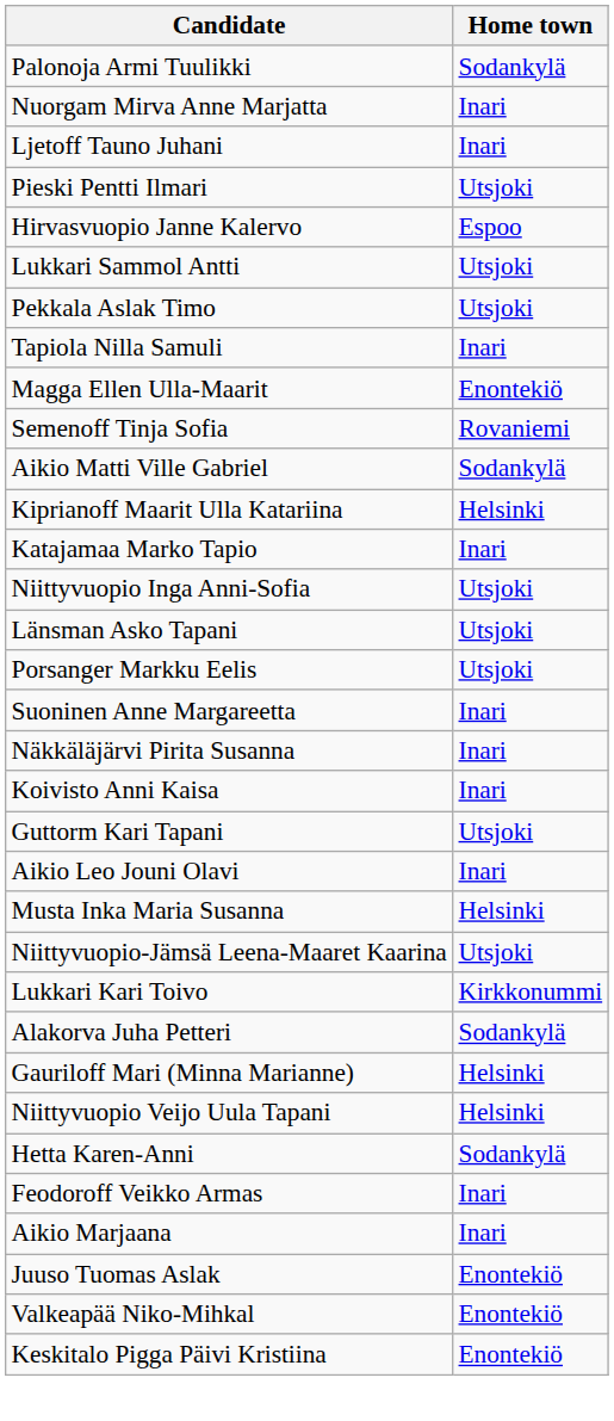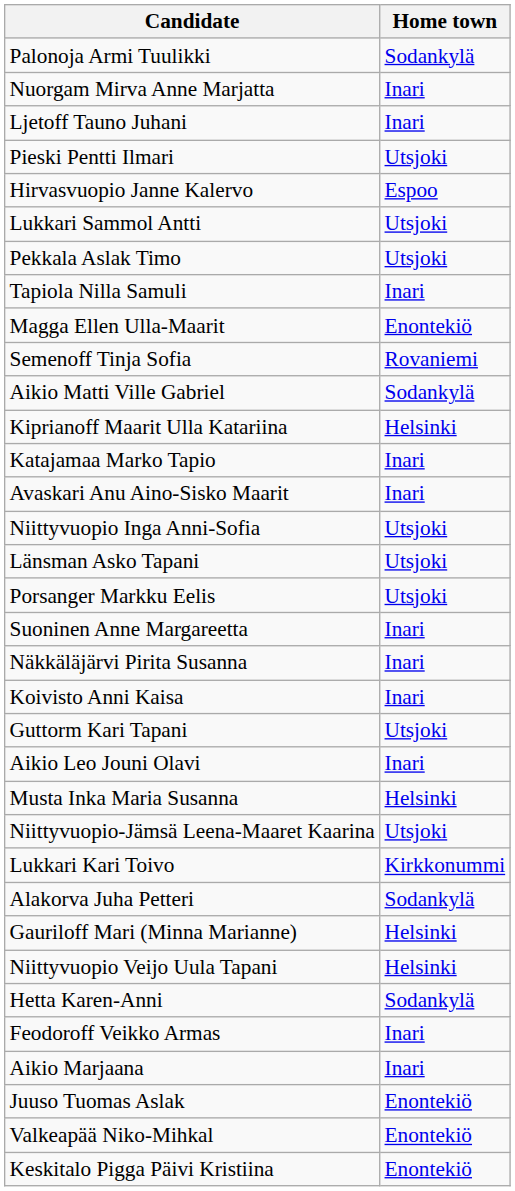+ row: Avaskari Anu Aino-Sisko Maarit | Inari
